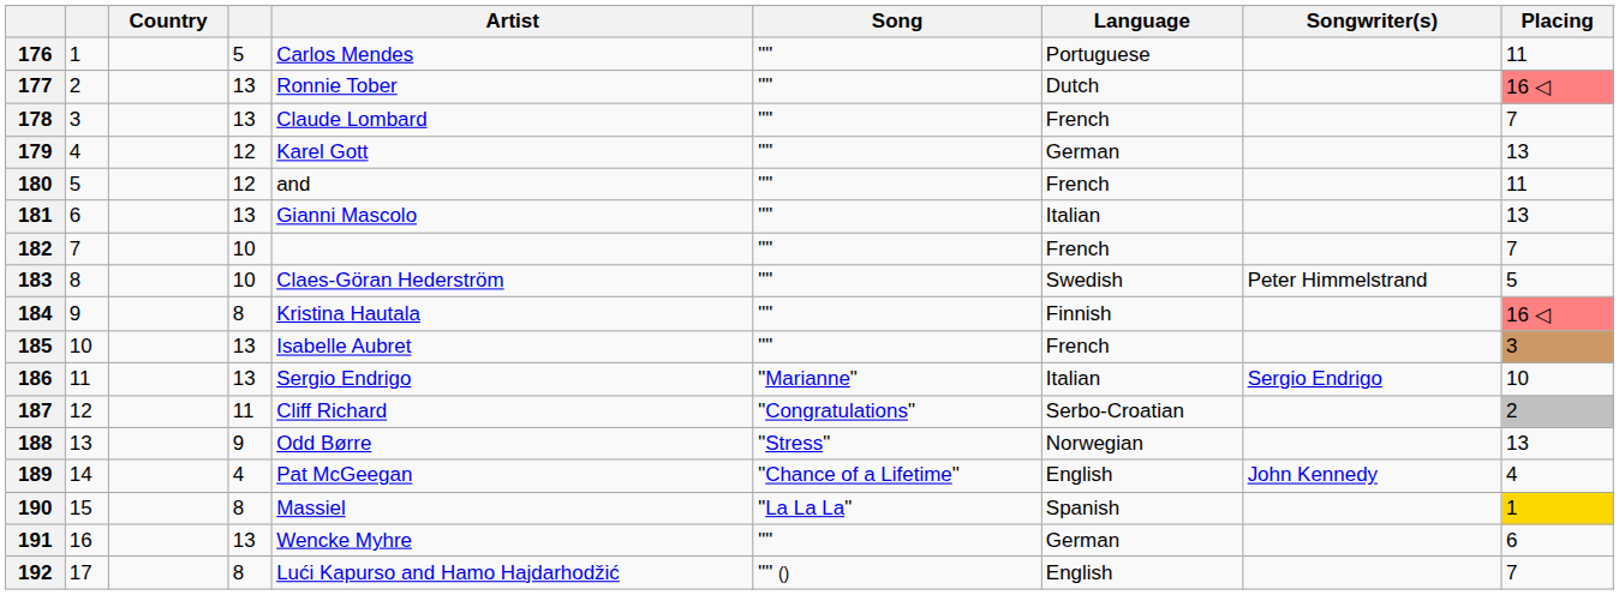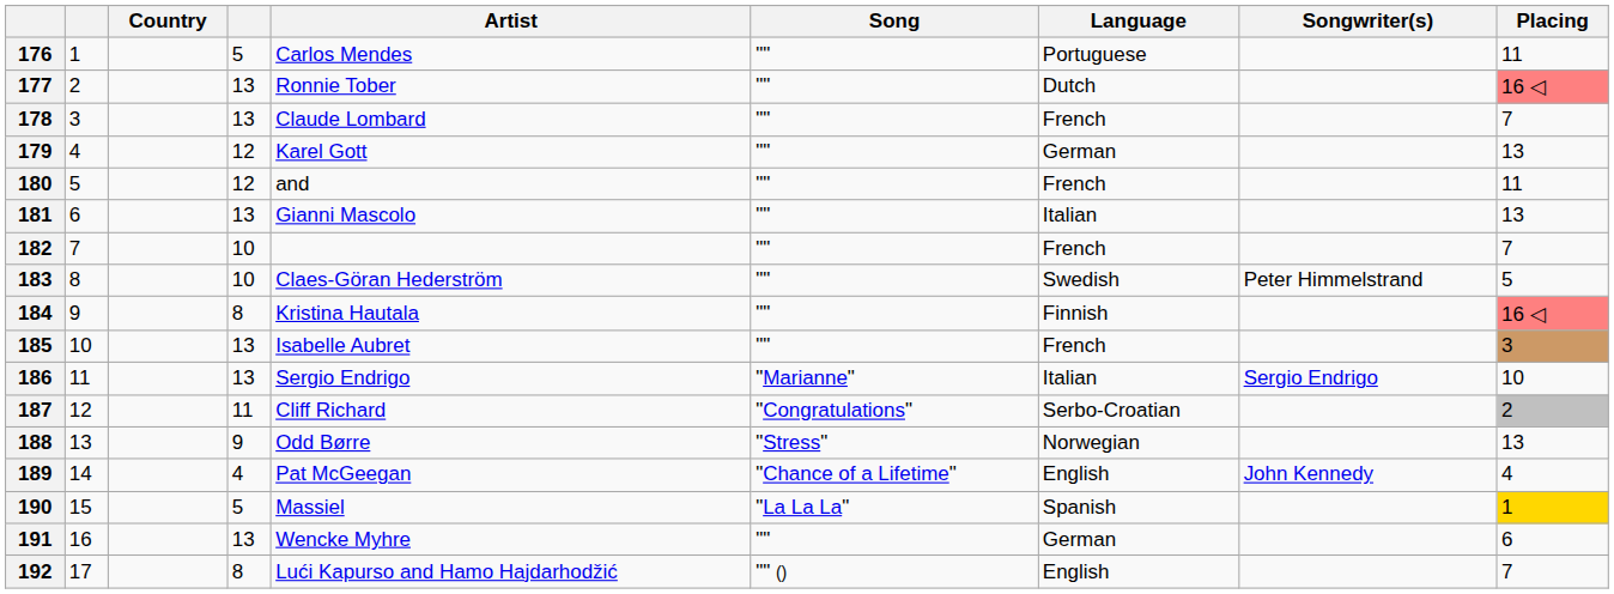190 | column 4: 8 -> 5
